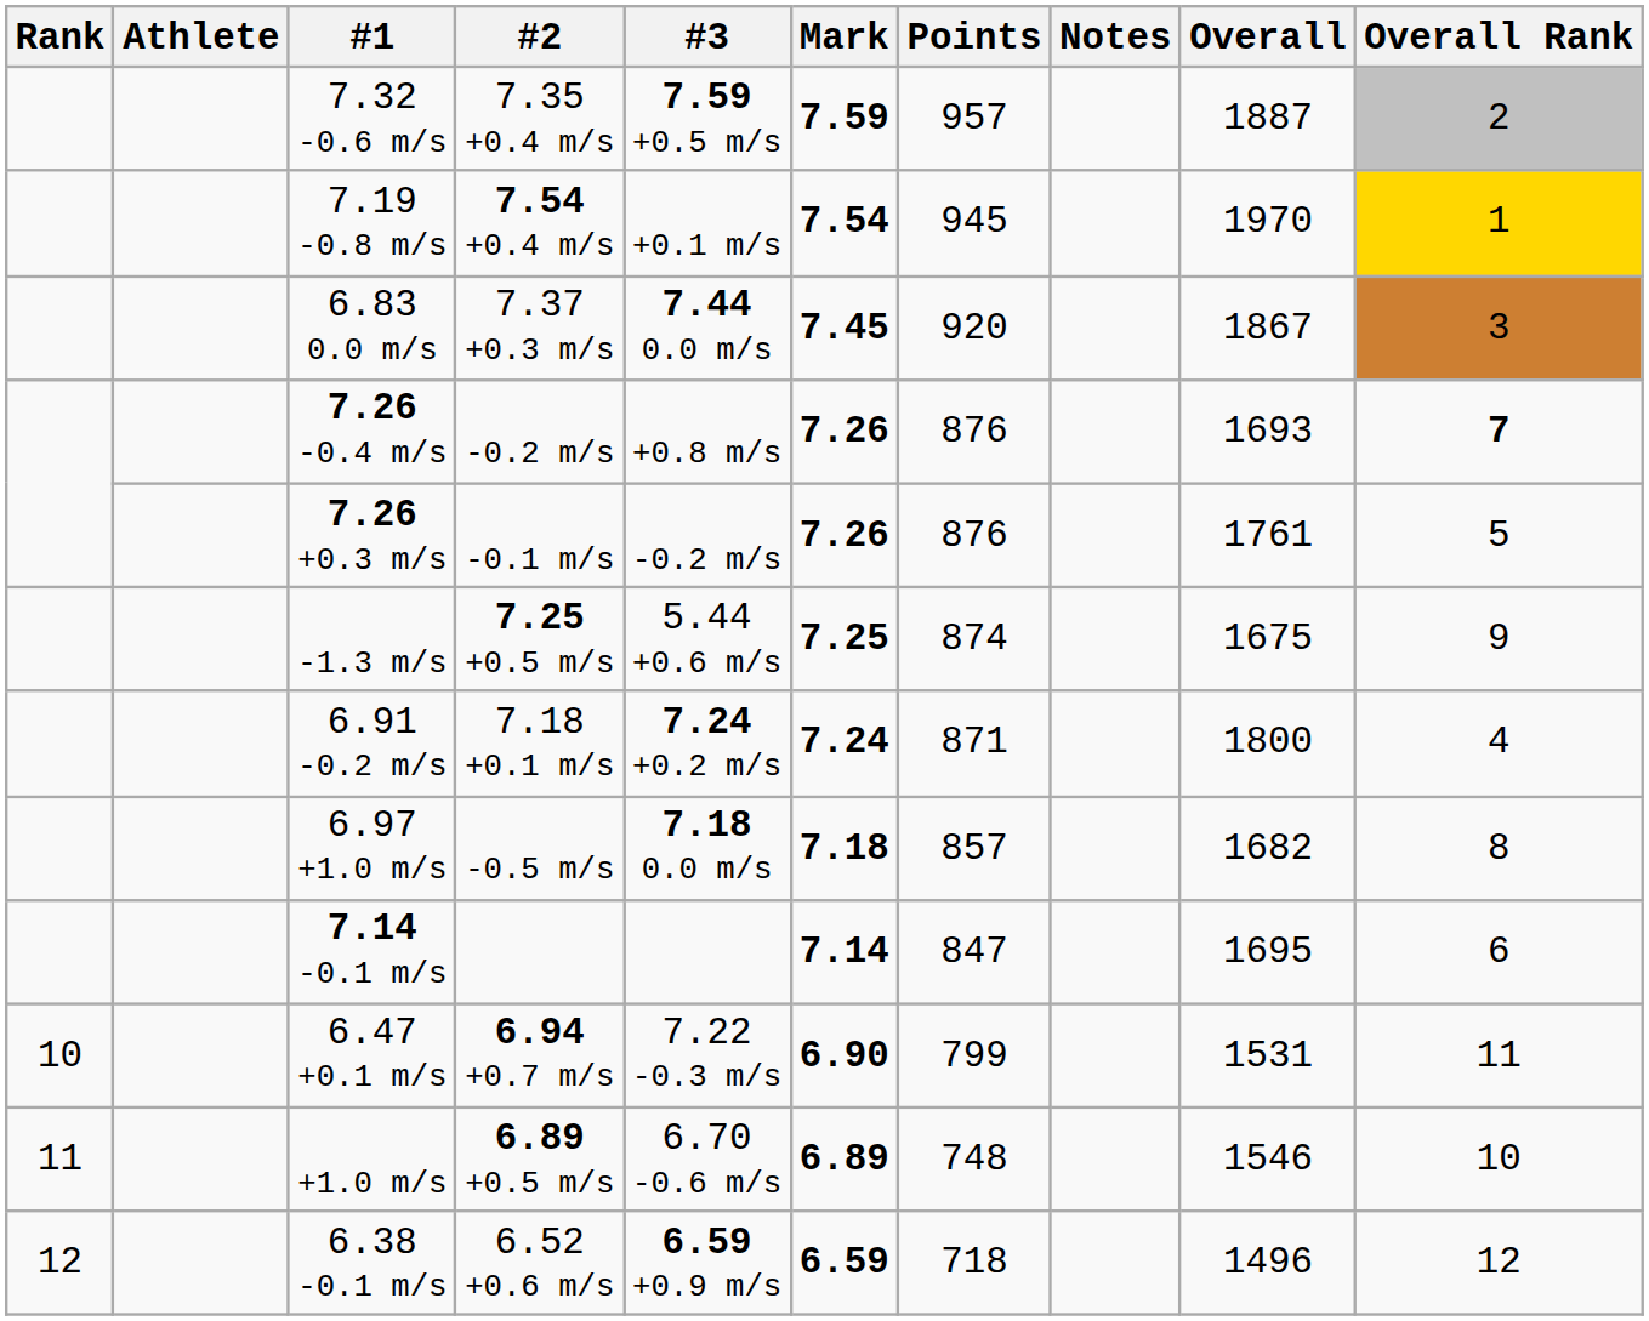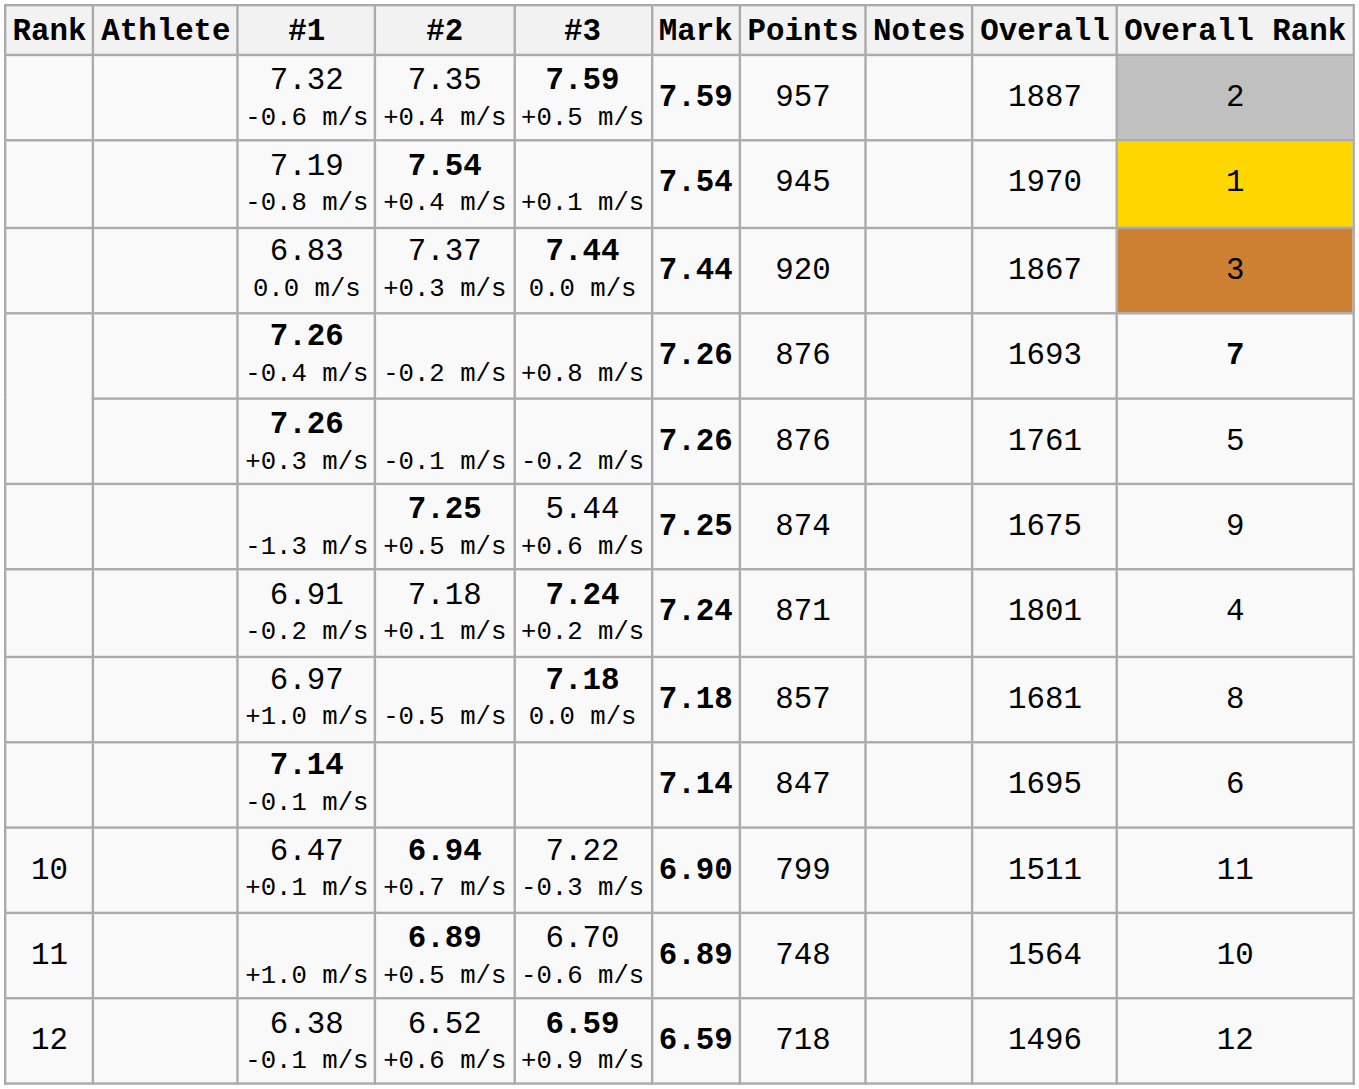6.83 0.0 m/s | Mark: 7.45 -> 7.44
6.91 -0.2 m/s | Overall: 1800 -> 1801
6.97 +1.0 m/s | Overall: 1682 -> 1681
6.47 +0.1 m/s | Overall: 1531 -> 1511
+1.0 m/s | Overall: 1546 -> 1564
